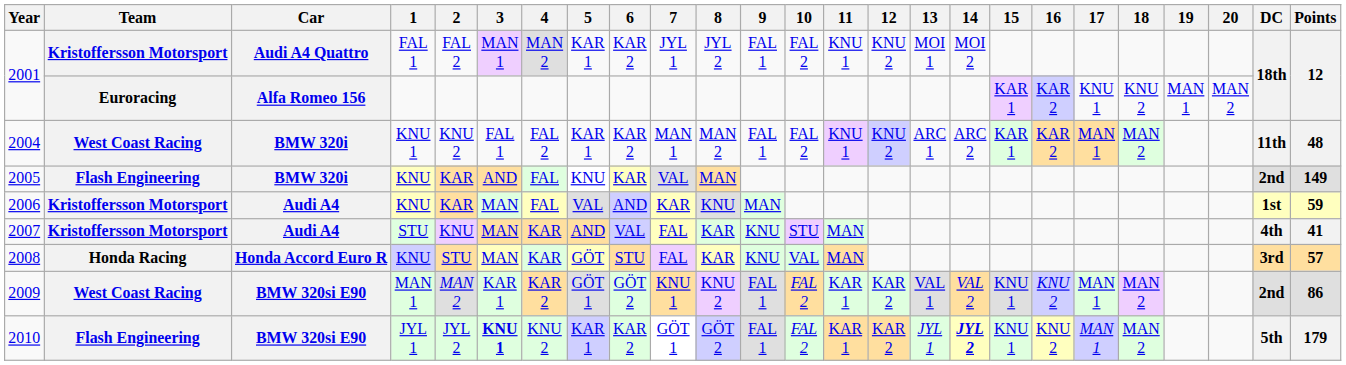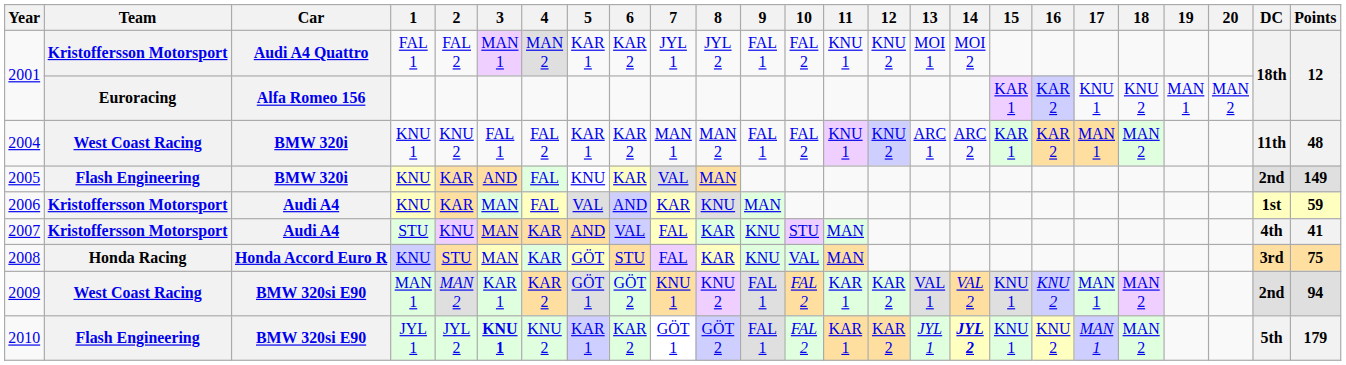2008 | Points: 57 -> 75
2009 | Points: 86 -> 94
